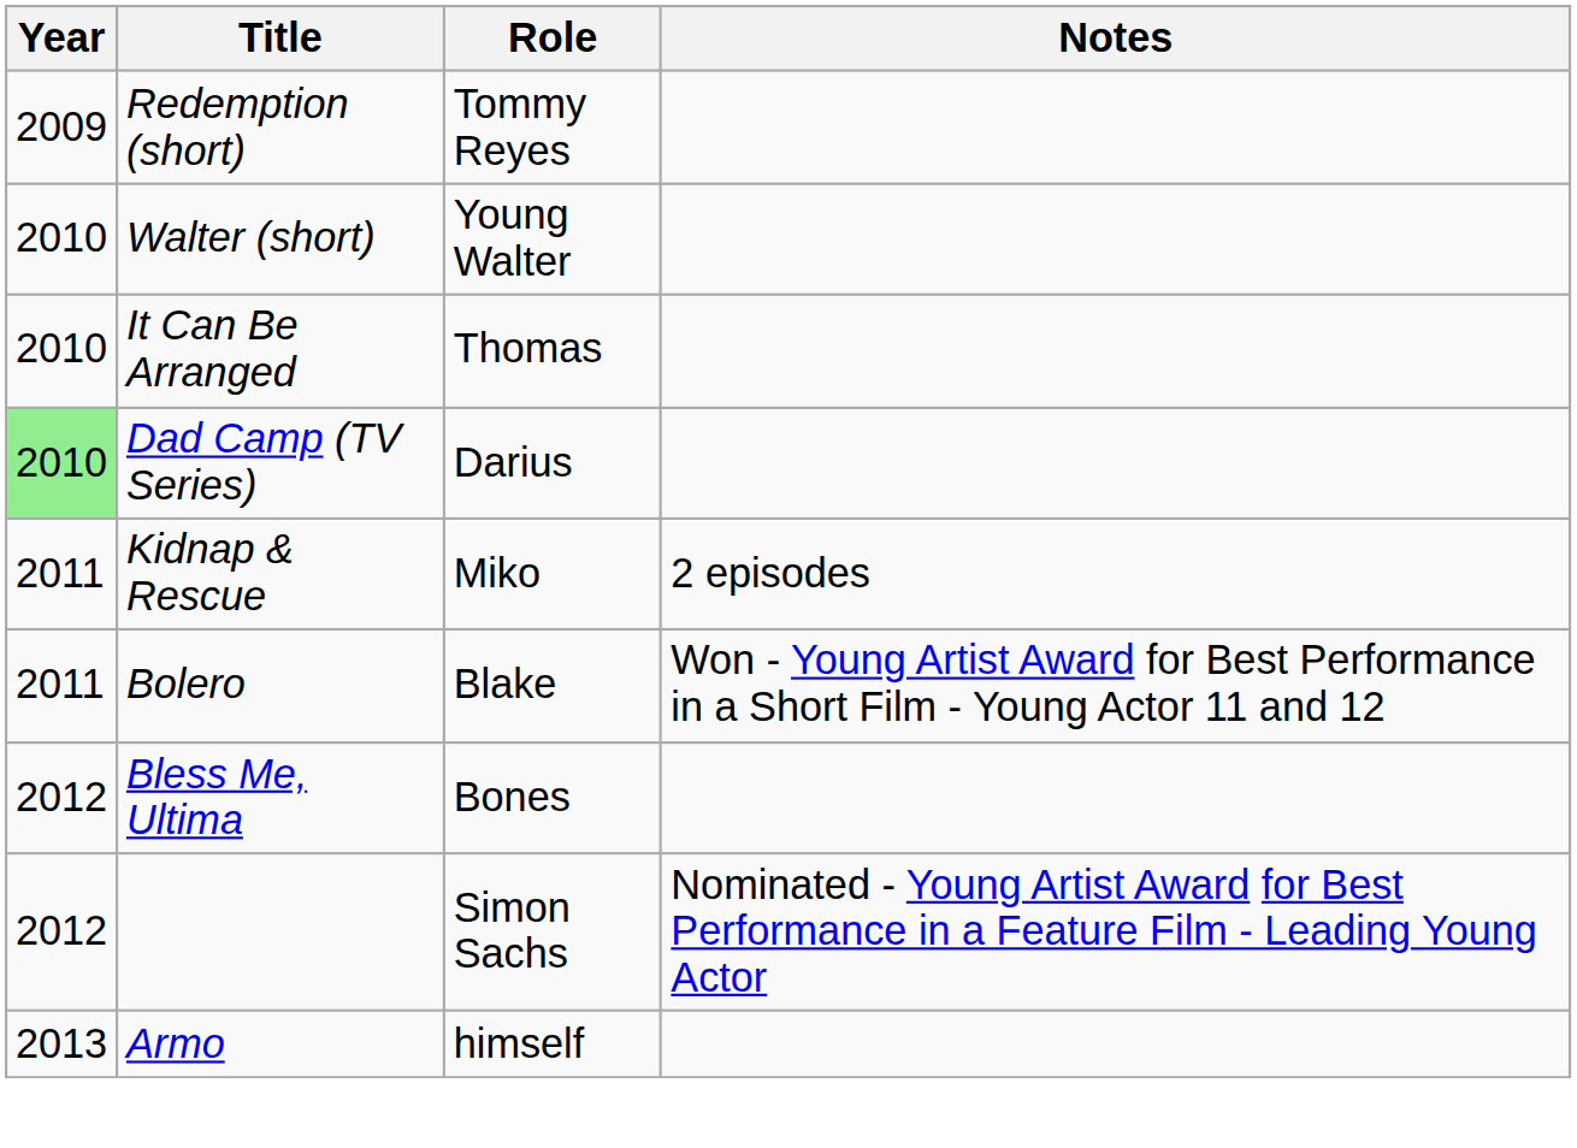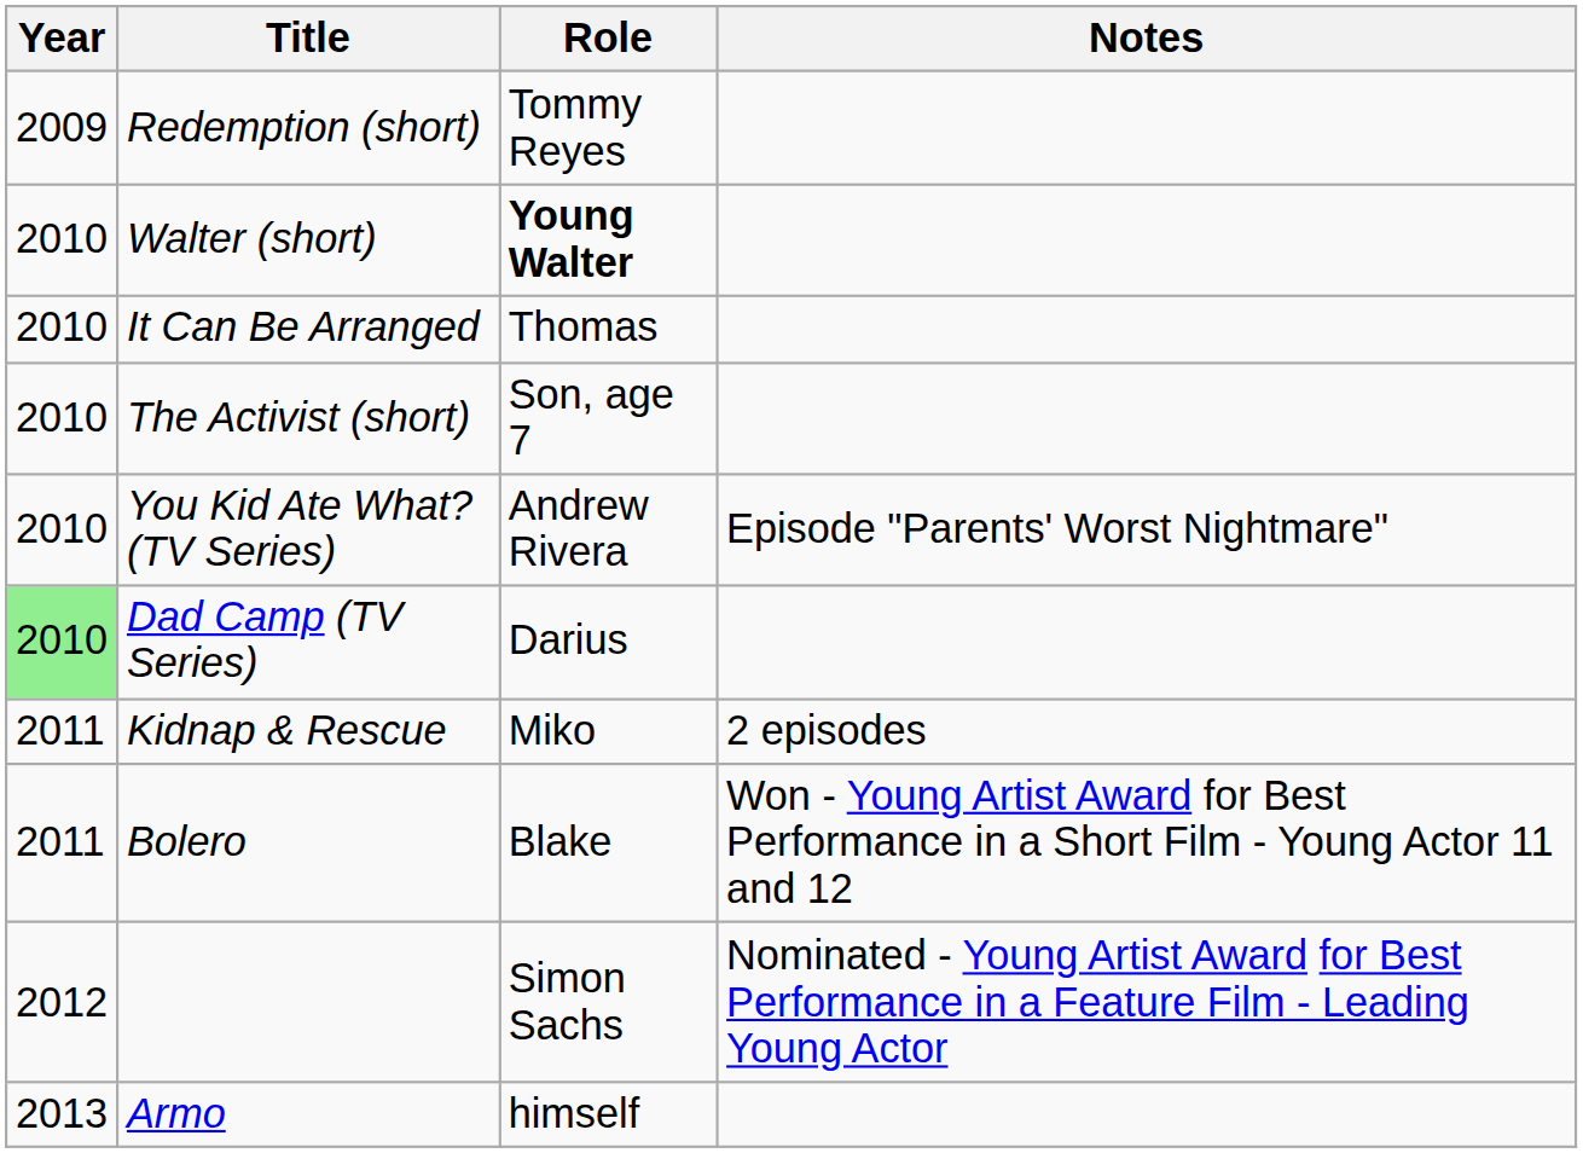Walter (short) | Role: normal -> bold
+ row: 2010 | The Activist (short) | Son, age 7
+ row: 2010 | You Kid Ate What? (TV Series) | Andrew Rivera | Episode "Parents' Worst Nightmare"
- row: 2012 | Bless Me, Ultima | Bones
